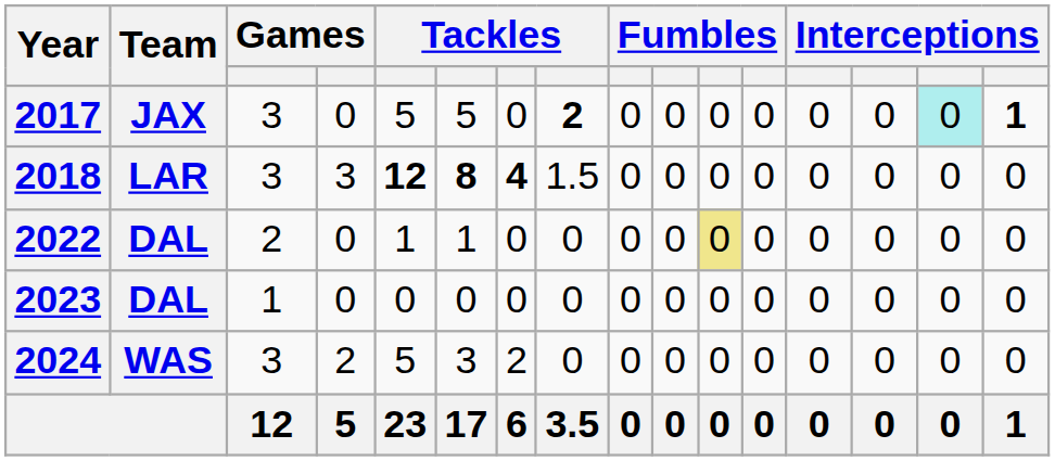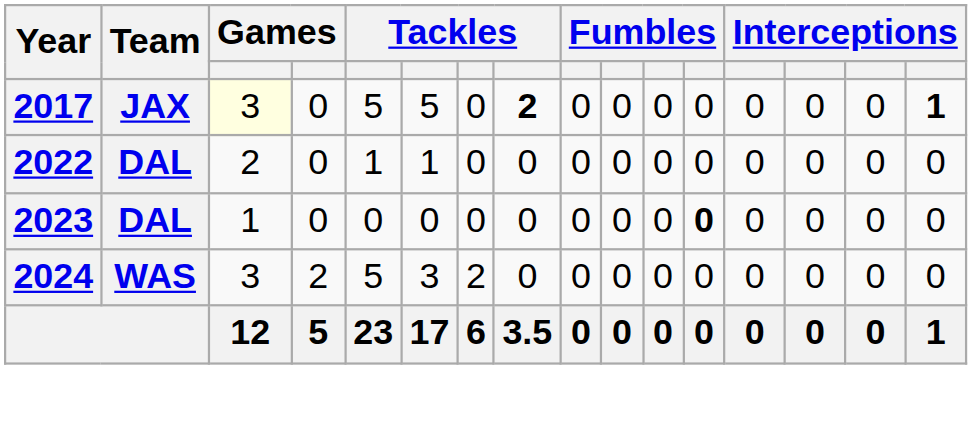2017 | column 3: no background -> lightyellow background
2017 | column 15: paleturquoise background -> no background
- row: 2018 | LAR | 3 | 3 | 12 | 8 | 4 | 1.5 | 0 | 0 | 0 | 0 | 0 | 0 | 0 | 0
2022 | column 11: khaki background -> no background
2023 | column 12: normal -> bold
